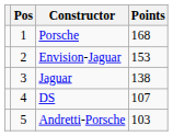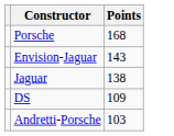- column: Pos | 1 | 2 | 3 | 4 | 5
Envision-Jaguar | Points: 153 -> 143
DS | Points: 107 -> 109
